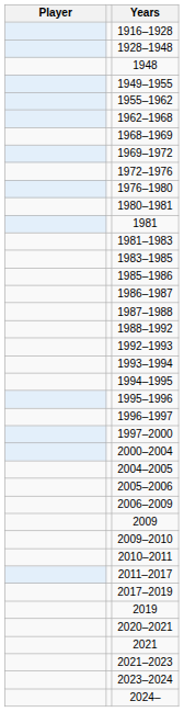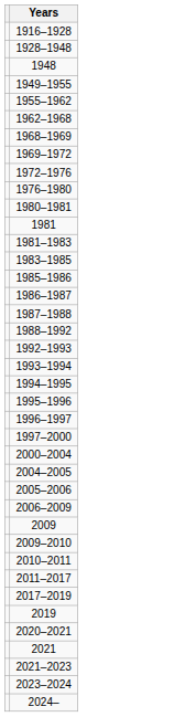- column: Player
